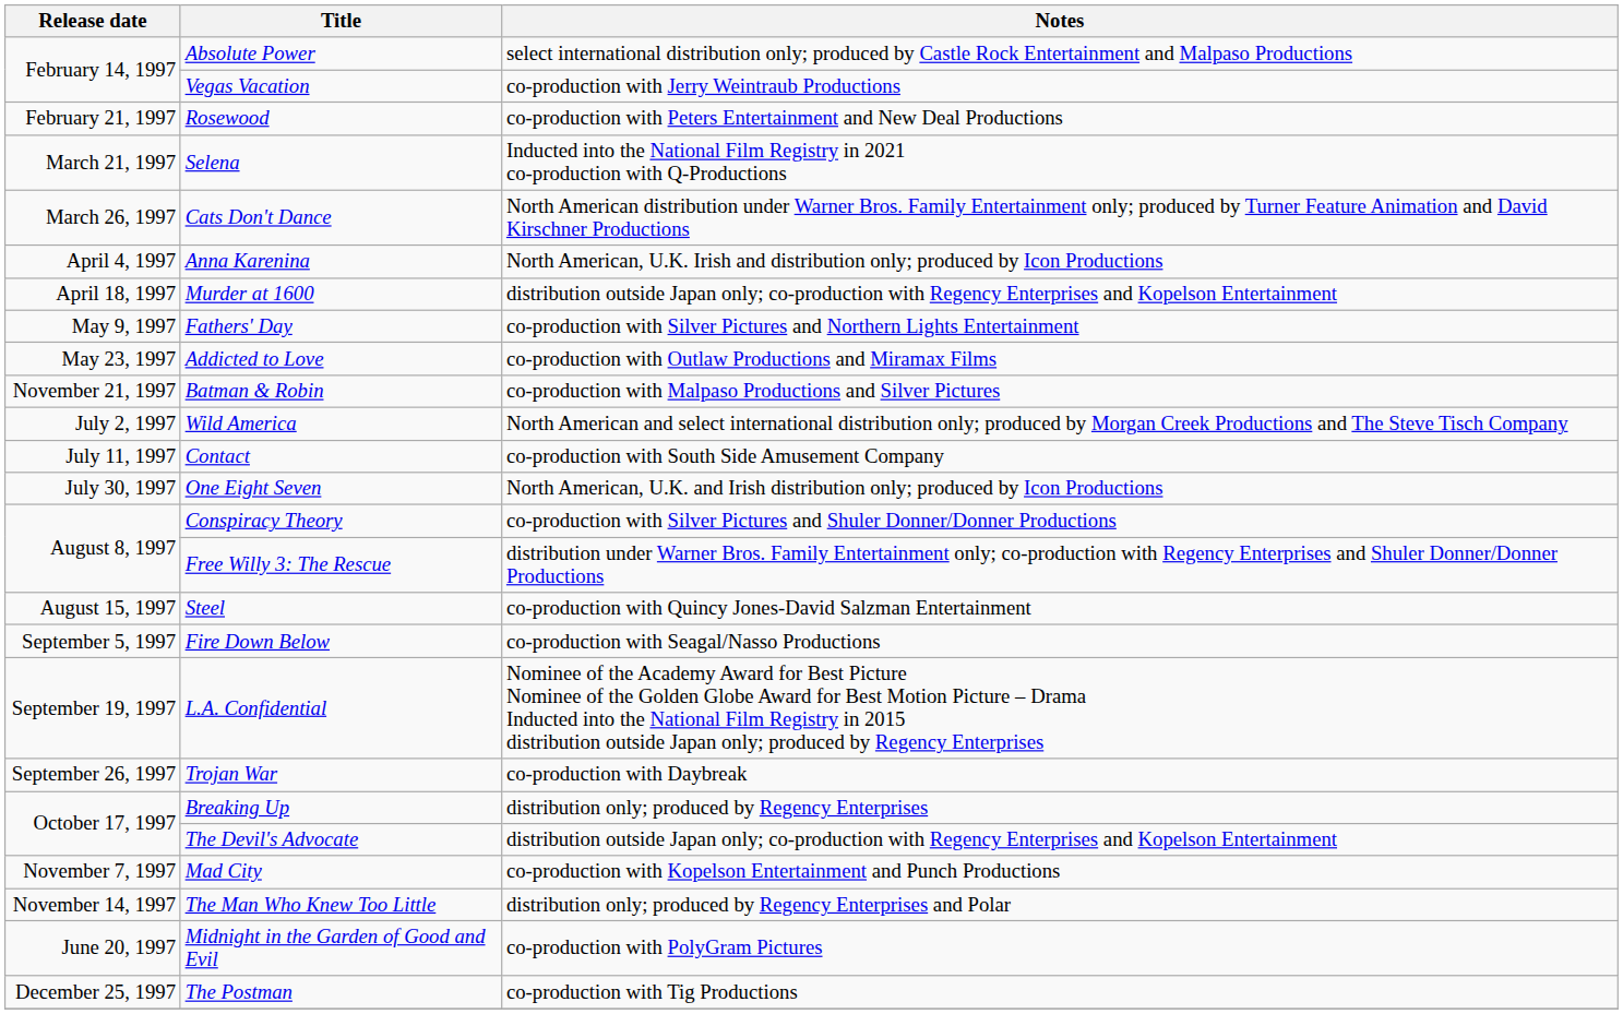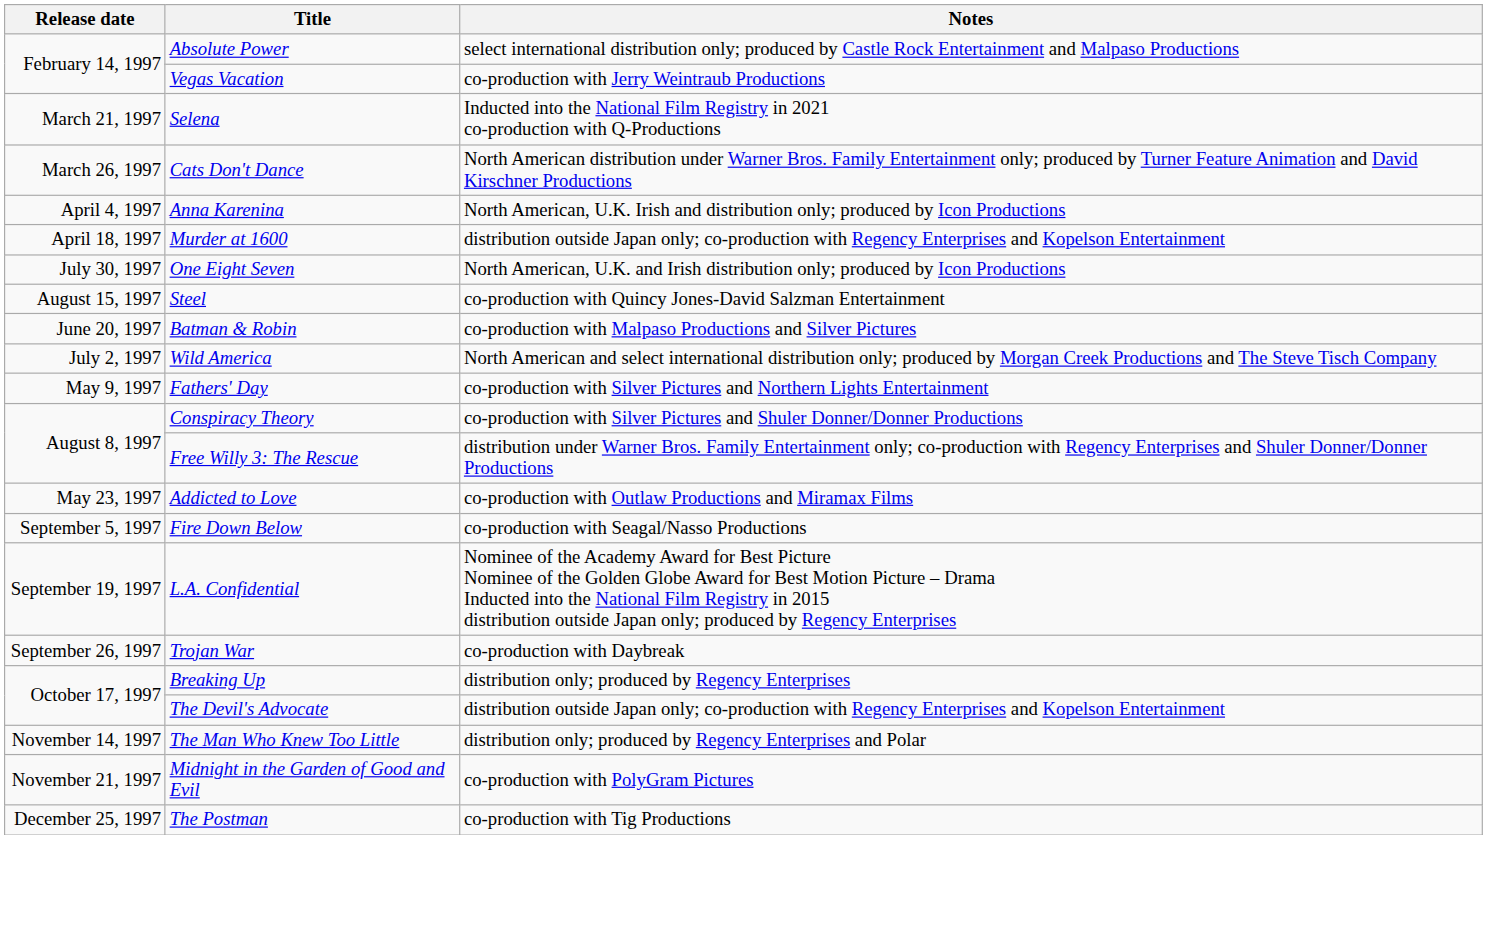- row: February 21, 1997 | Rosewood | co-production with Peters Entertainment and New Deal Productions
rows swapped: Fathers' Day <-> One Eight Seven
rows swapped: Addicted to Love <-> Steel
Batman & Robin | Release date: November 21, 1997 -> June 20, 1997
- row: July 11, 1997 | Contact | co-production with South Side Amusement Company
- row: November 7, 1997 | Mad City | co-production with Kopelson Entertainment and Punch Productions
Midnight in the Garden of Good and Evil | Release date: June 20, 1997 -> November 21, 1997
